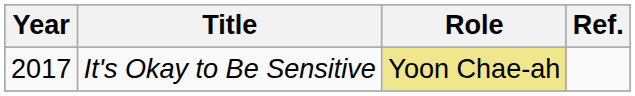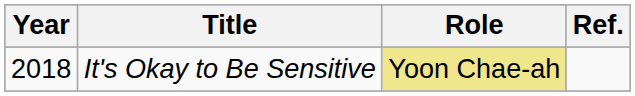It's Okay to Be Sensitive | Year: 2017 -> 2018
